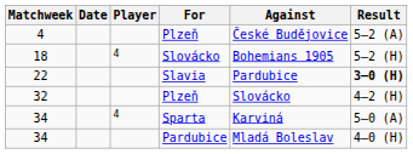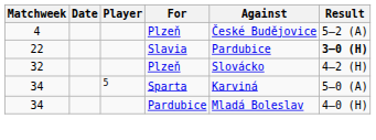- row: 18 | 4 | Slovácko | Bohemians 1905 | 5–2 (H)
34 / Sparta | Player: 4 -> 5
